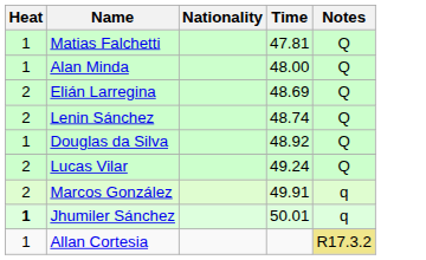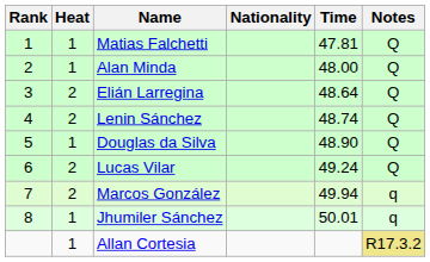+ column: Rank | 1 | 2 | 3 | 4 | 5 | 6 | 7 | 8
Elián Larregina | Time: 48.69 -> 48.64
Douglas da Silva | Time: 48.92 -> 48.90
Marcos González | Time: 49.91 -> 49.94
Jhumiler Sánchez | Heat: bold -> normal
